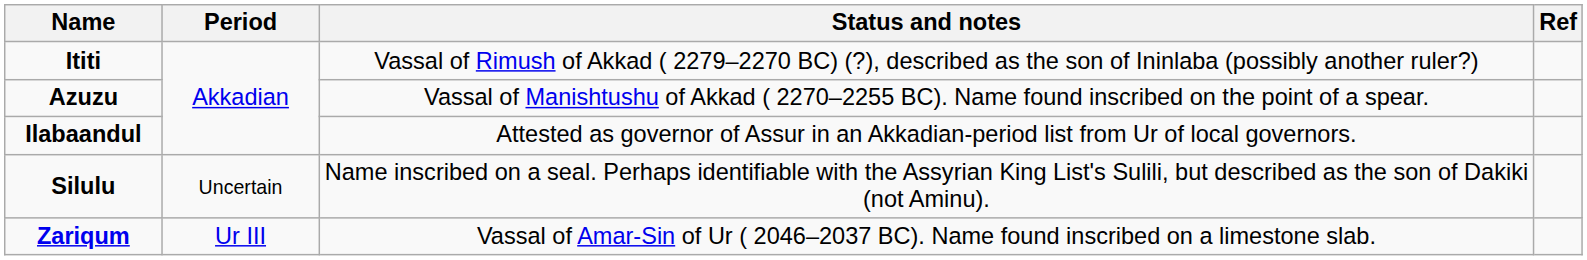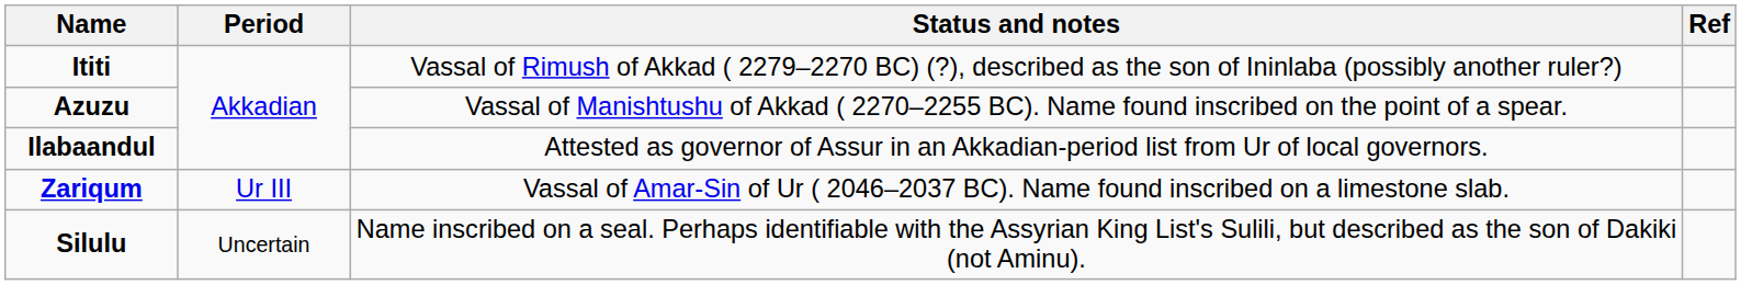rows swapped: Zariqum <-> Silulu
